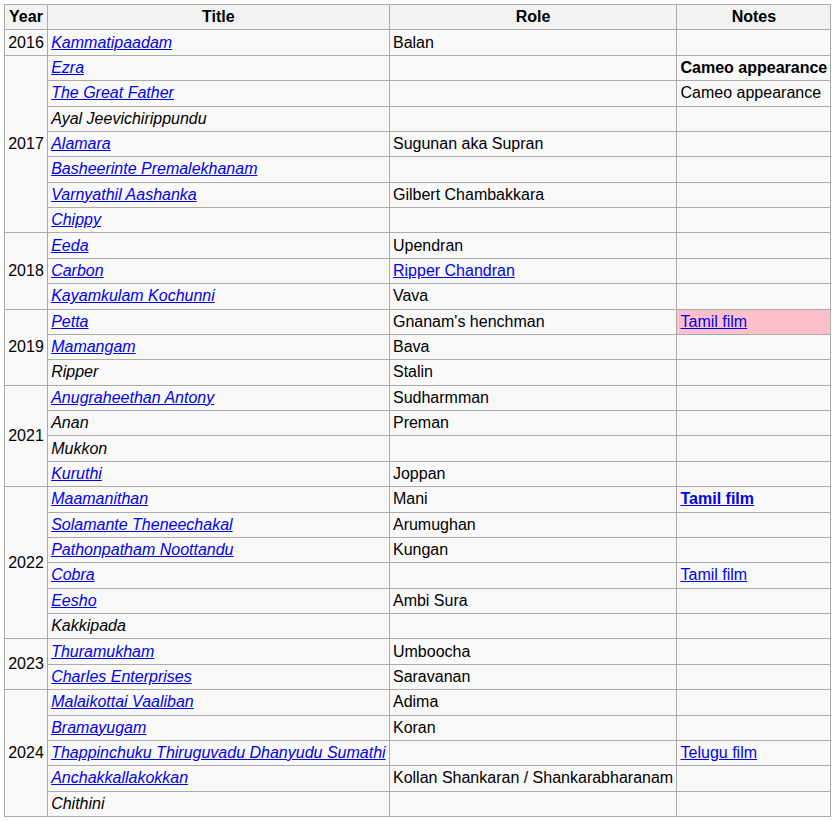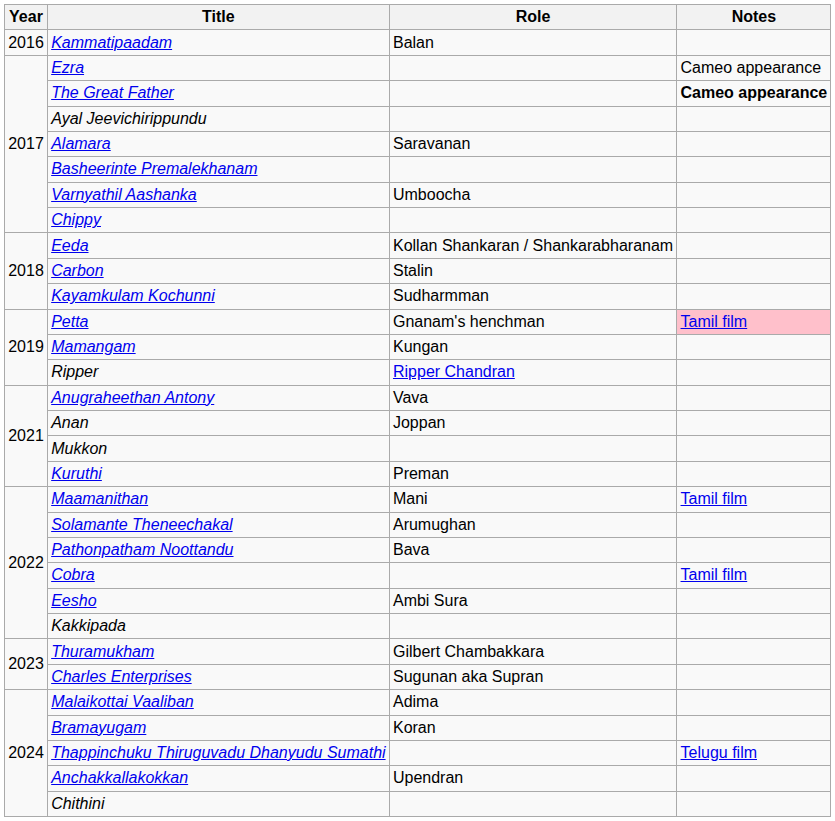Ezra | Notes: bold -> normal
The Great Father | Notes: normal -> bold
Alamara | Role: Sugunan aka Supran -> Saravanan
Varnyathil Aashanka | Role: Gilbert Chambakkara -> Umboocha
Eeda | Role: Upendran -> Kollan Shankaran / Shankarabharanam
Carbon | Role: Ripper Chandran -> Stalin
Kayamkulam Kochunni | Role: Vava -> Sudharmman
Mamangam | Role: Bava -> Kungan
Ripper | Role: Stalin -> Ripper Chandran
Anugraheethan Antony | Role: Sudharmman -> Vava
Anan | Role: Preman -> Joppan
Kuruthi | Role: Joppan -> Preman
Maamanithan | Notes: bold -> normal
Pathonpatham Noottandu | Role: Kungan -> Bava
Thuramukham | Role: Umboocha -> Gilbert Chambakkara
Charles Enterprises | Role: Saravanan -> Sugunan aka Supran
Anchakkallakokkan | Role: Kollan Shankaran / Shankarabharanam -> Upendran
